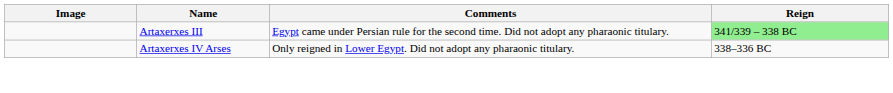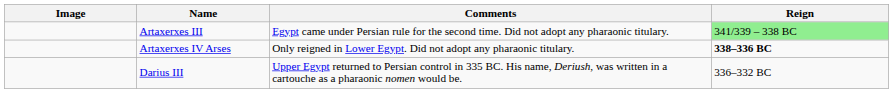Artaxerxes IV Arses | Reign: normal -> bold
+ row: Darius III | Upper Egypt returned to Persian control in 335 BC. His name, Deriush, was written in a cartouche as a pharaonic nomen would be. | 336–332 BC
